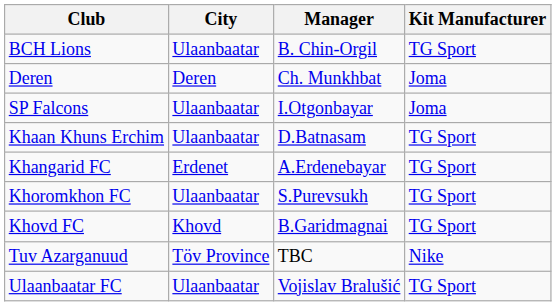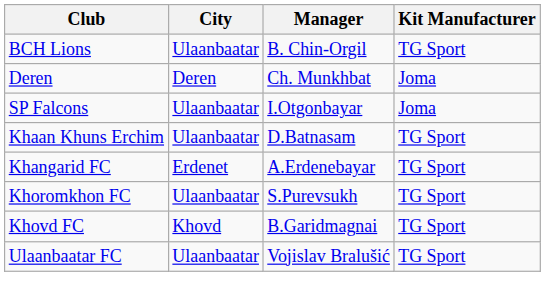- row: Tuv Azarganuud | Töv Province | TBC | Nike
